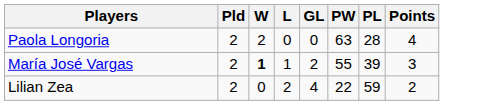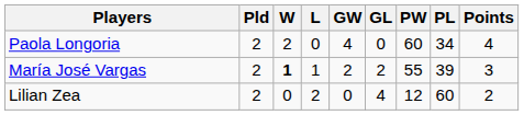+ column: GW | 4 | 2 | 0
Paola Longoria | PW: 63 -> 60
Paola Longoria | PL: 28 -> 34
Lilian Zea | PW: 22 -> 12
Lilian Zea | PL: 59 -> 60
